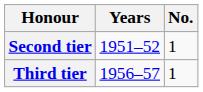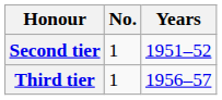columns swapped: No. <-> Years
